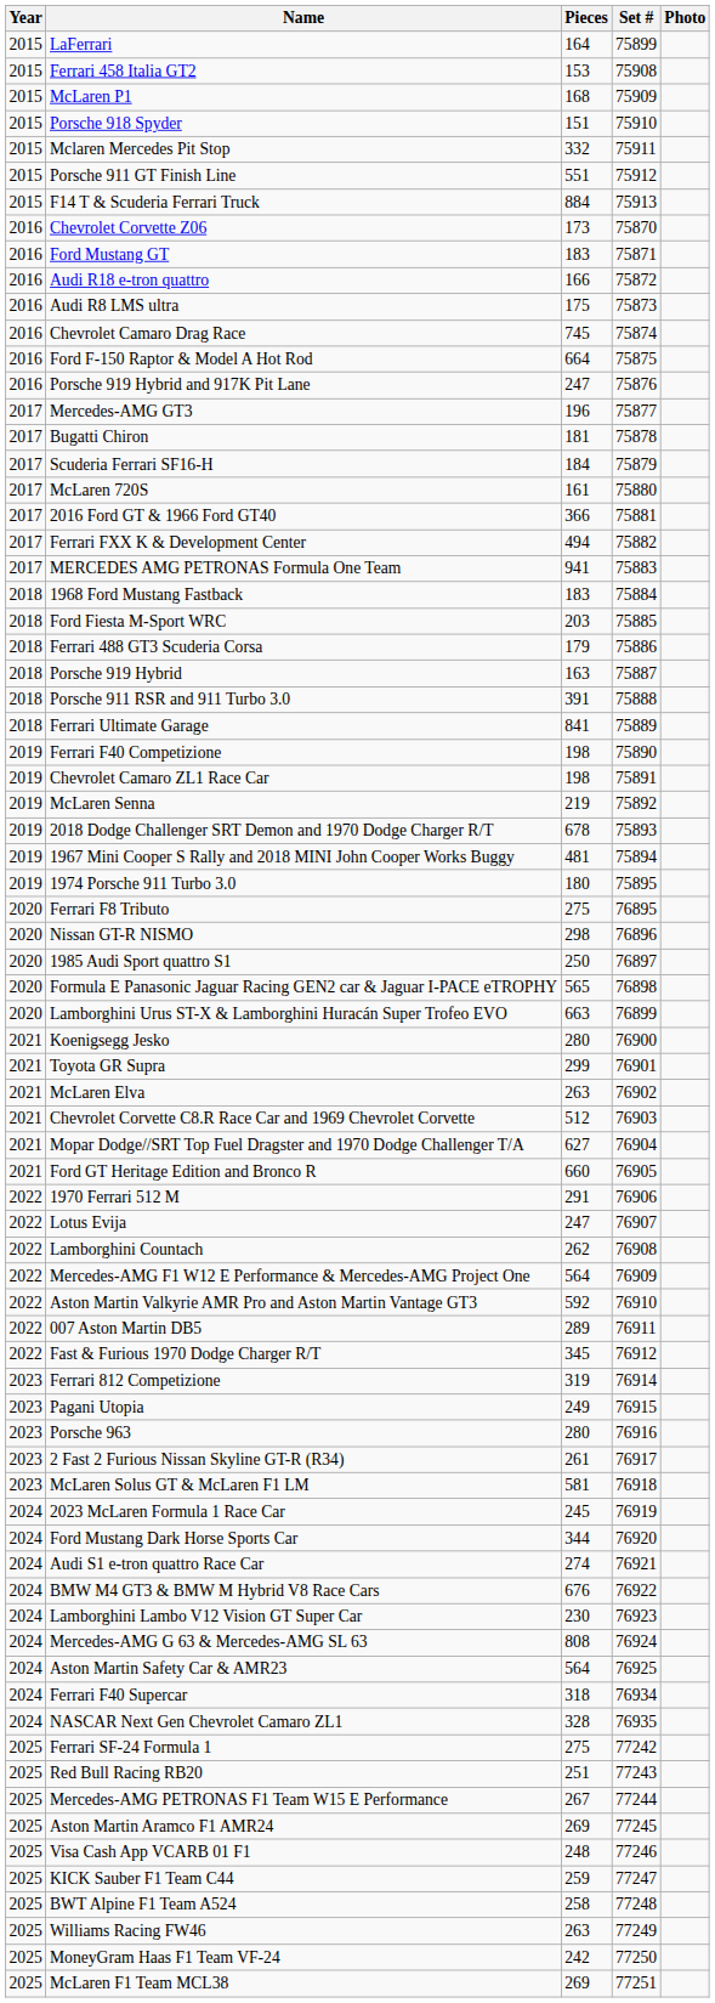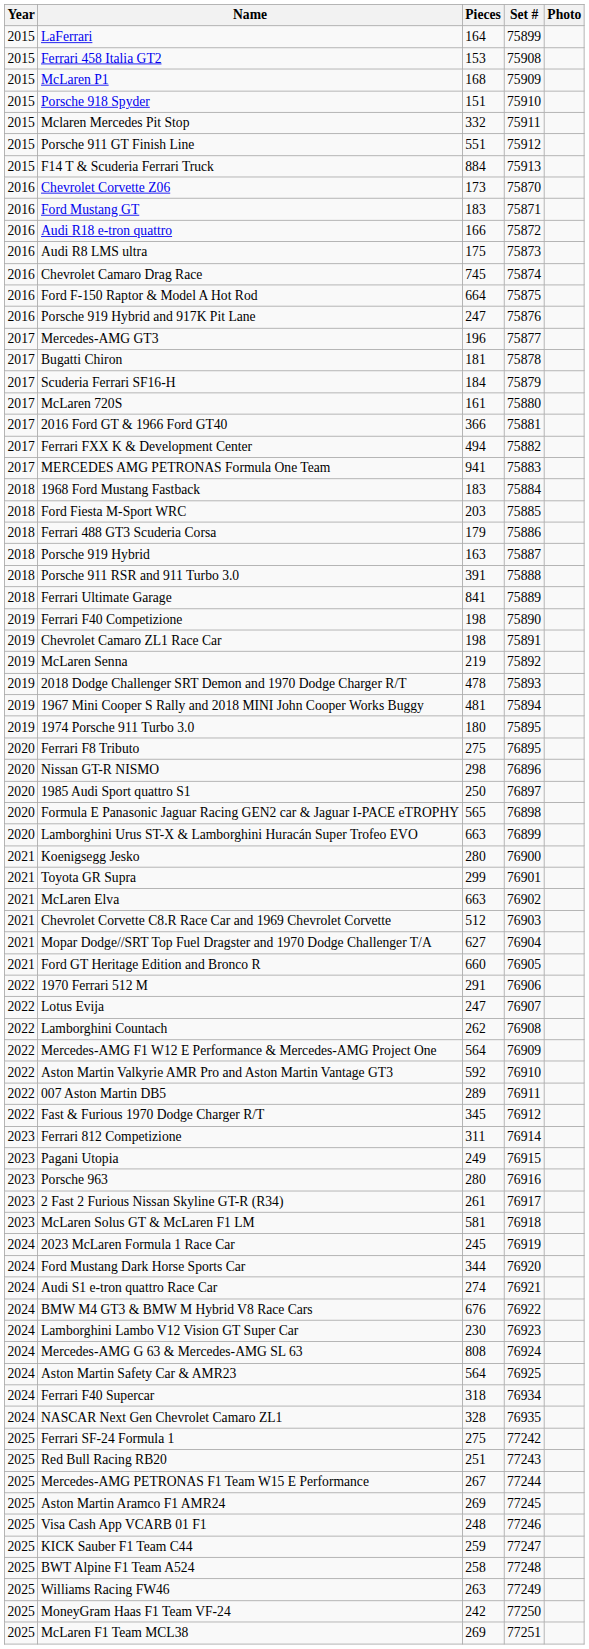2018 Dodge Challenger SRT Demon and 1970 Dodge Charger R/T | Pieces: 678 -> 478
McLaren Elva | Pieces: 263 -> 663
Ferrari 812 Competizione | Pieces: 319 -> 311
